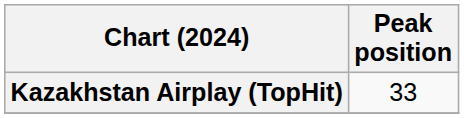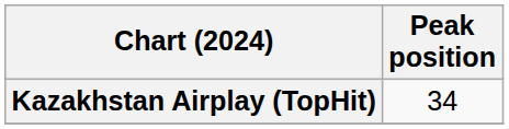Kazakhstan Airplay (TopHit) | Peak position: 33 -> 34
